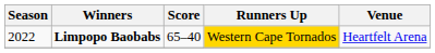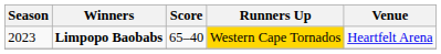Limpopo Baobabs | Season: 2022 -> 2023
